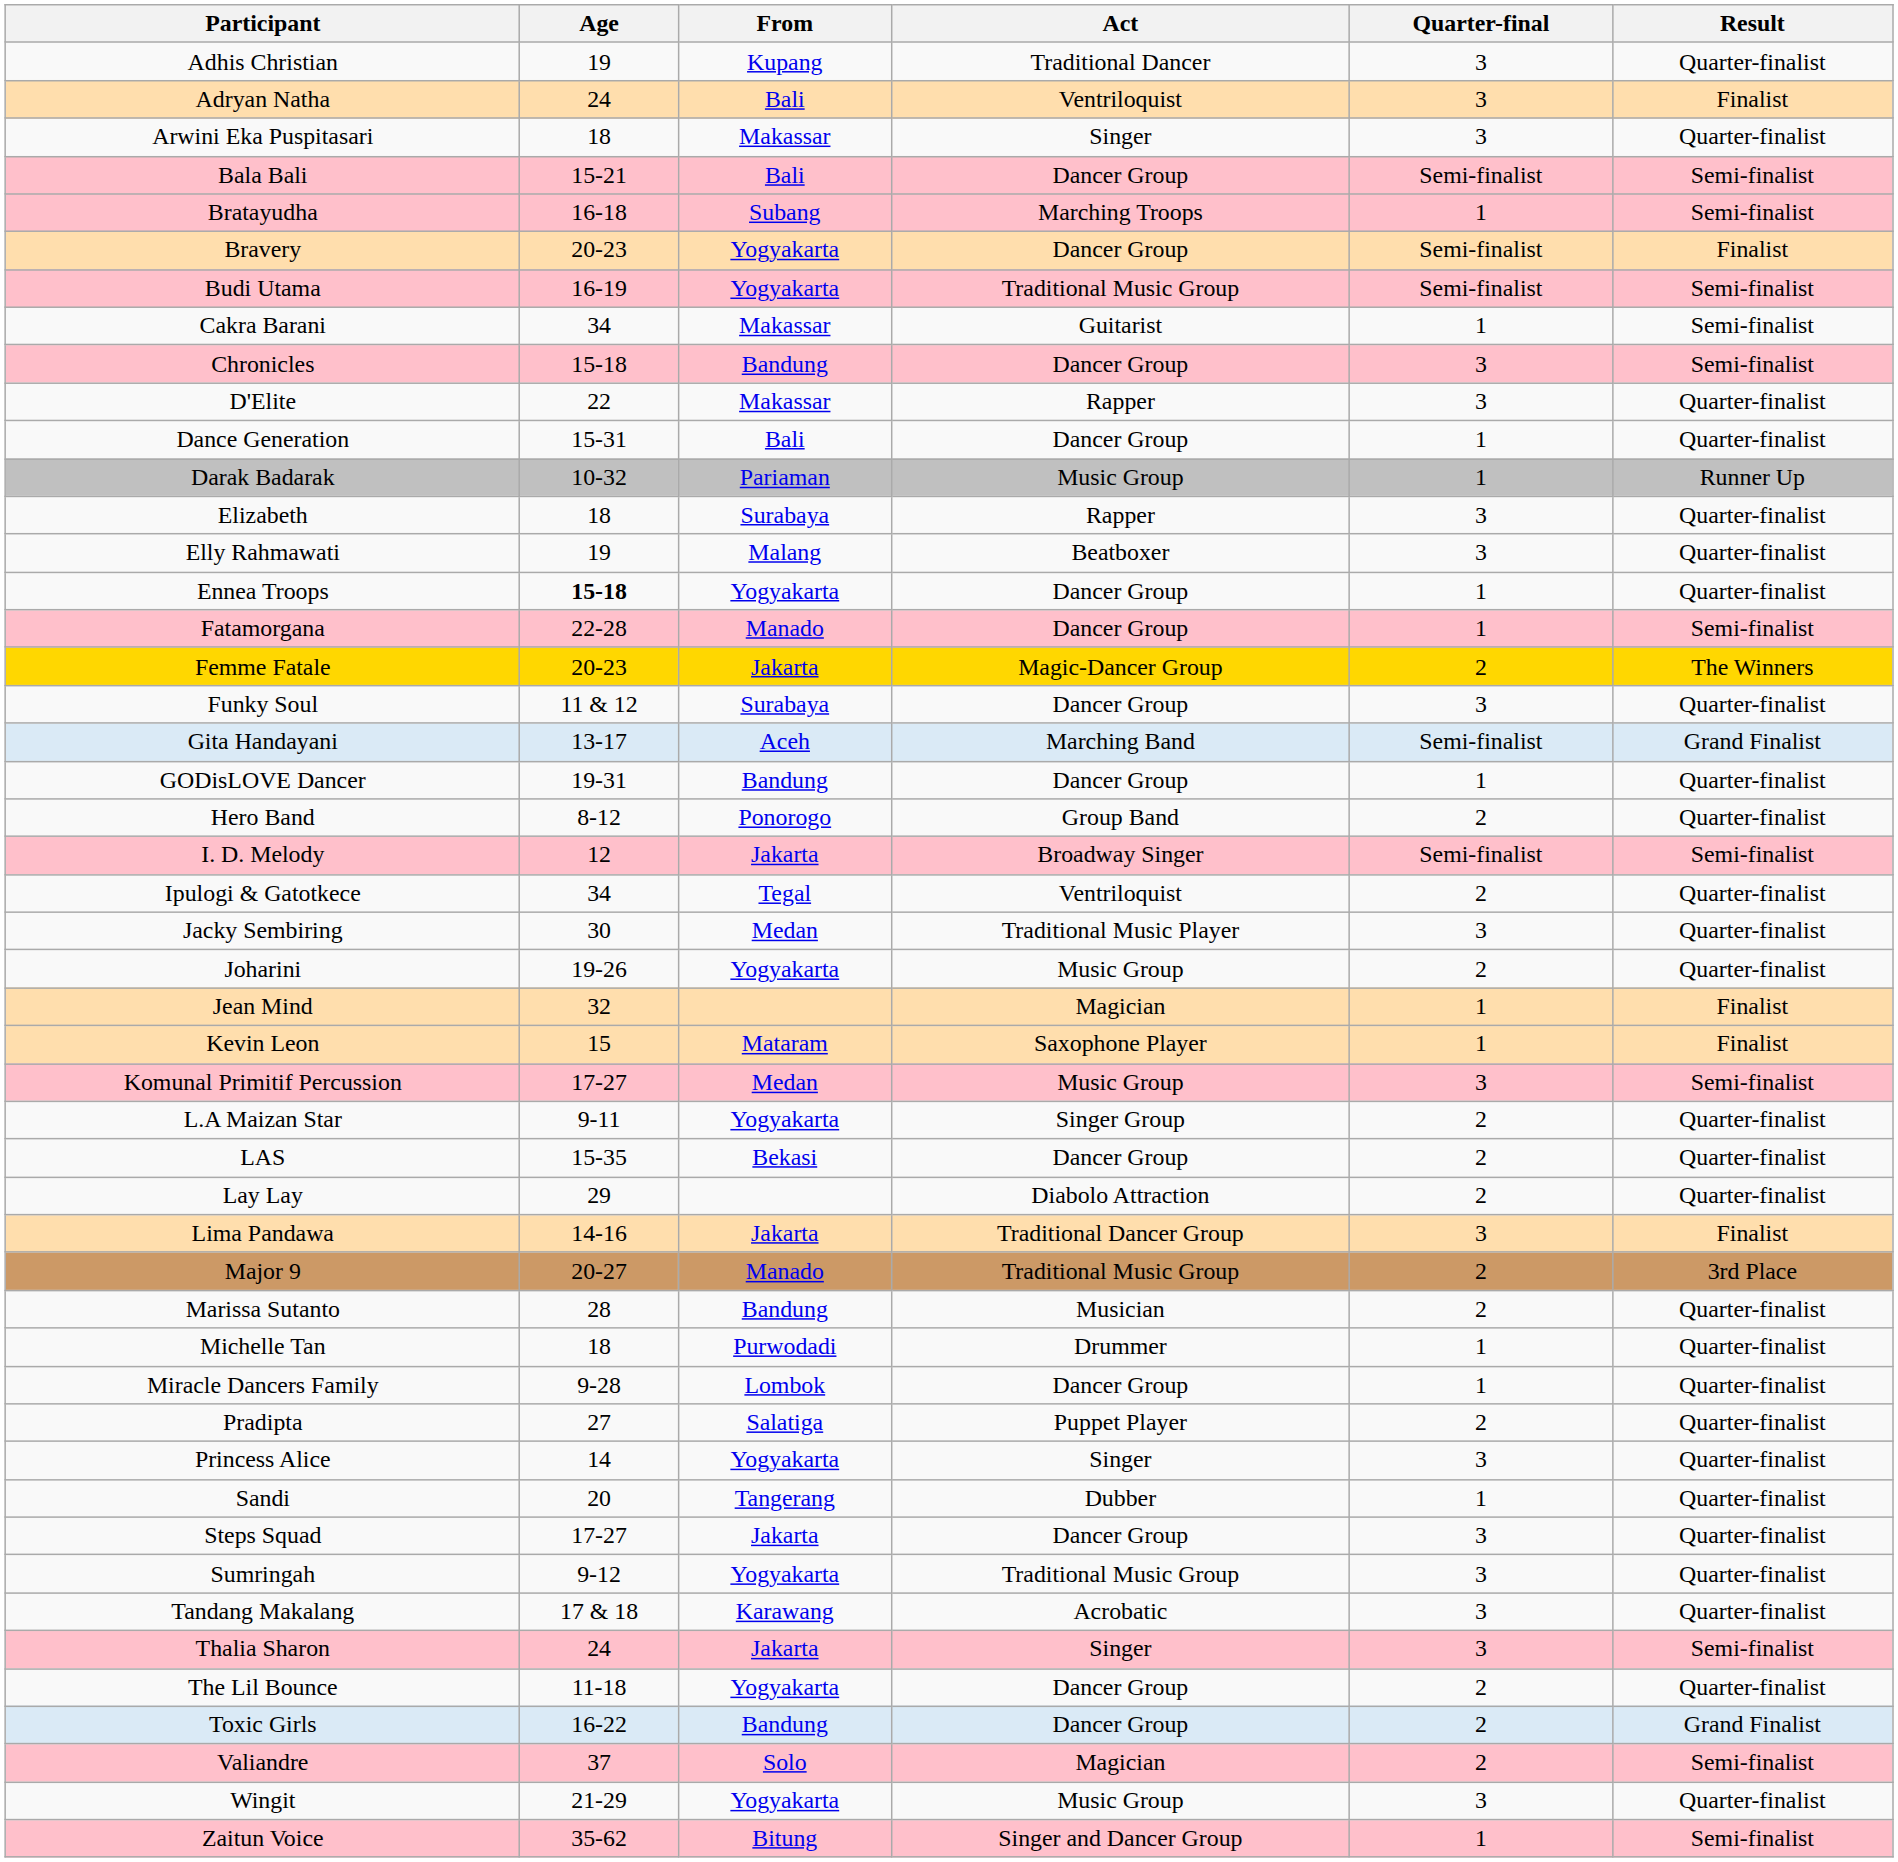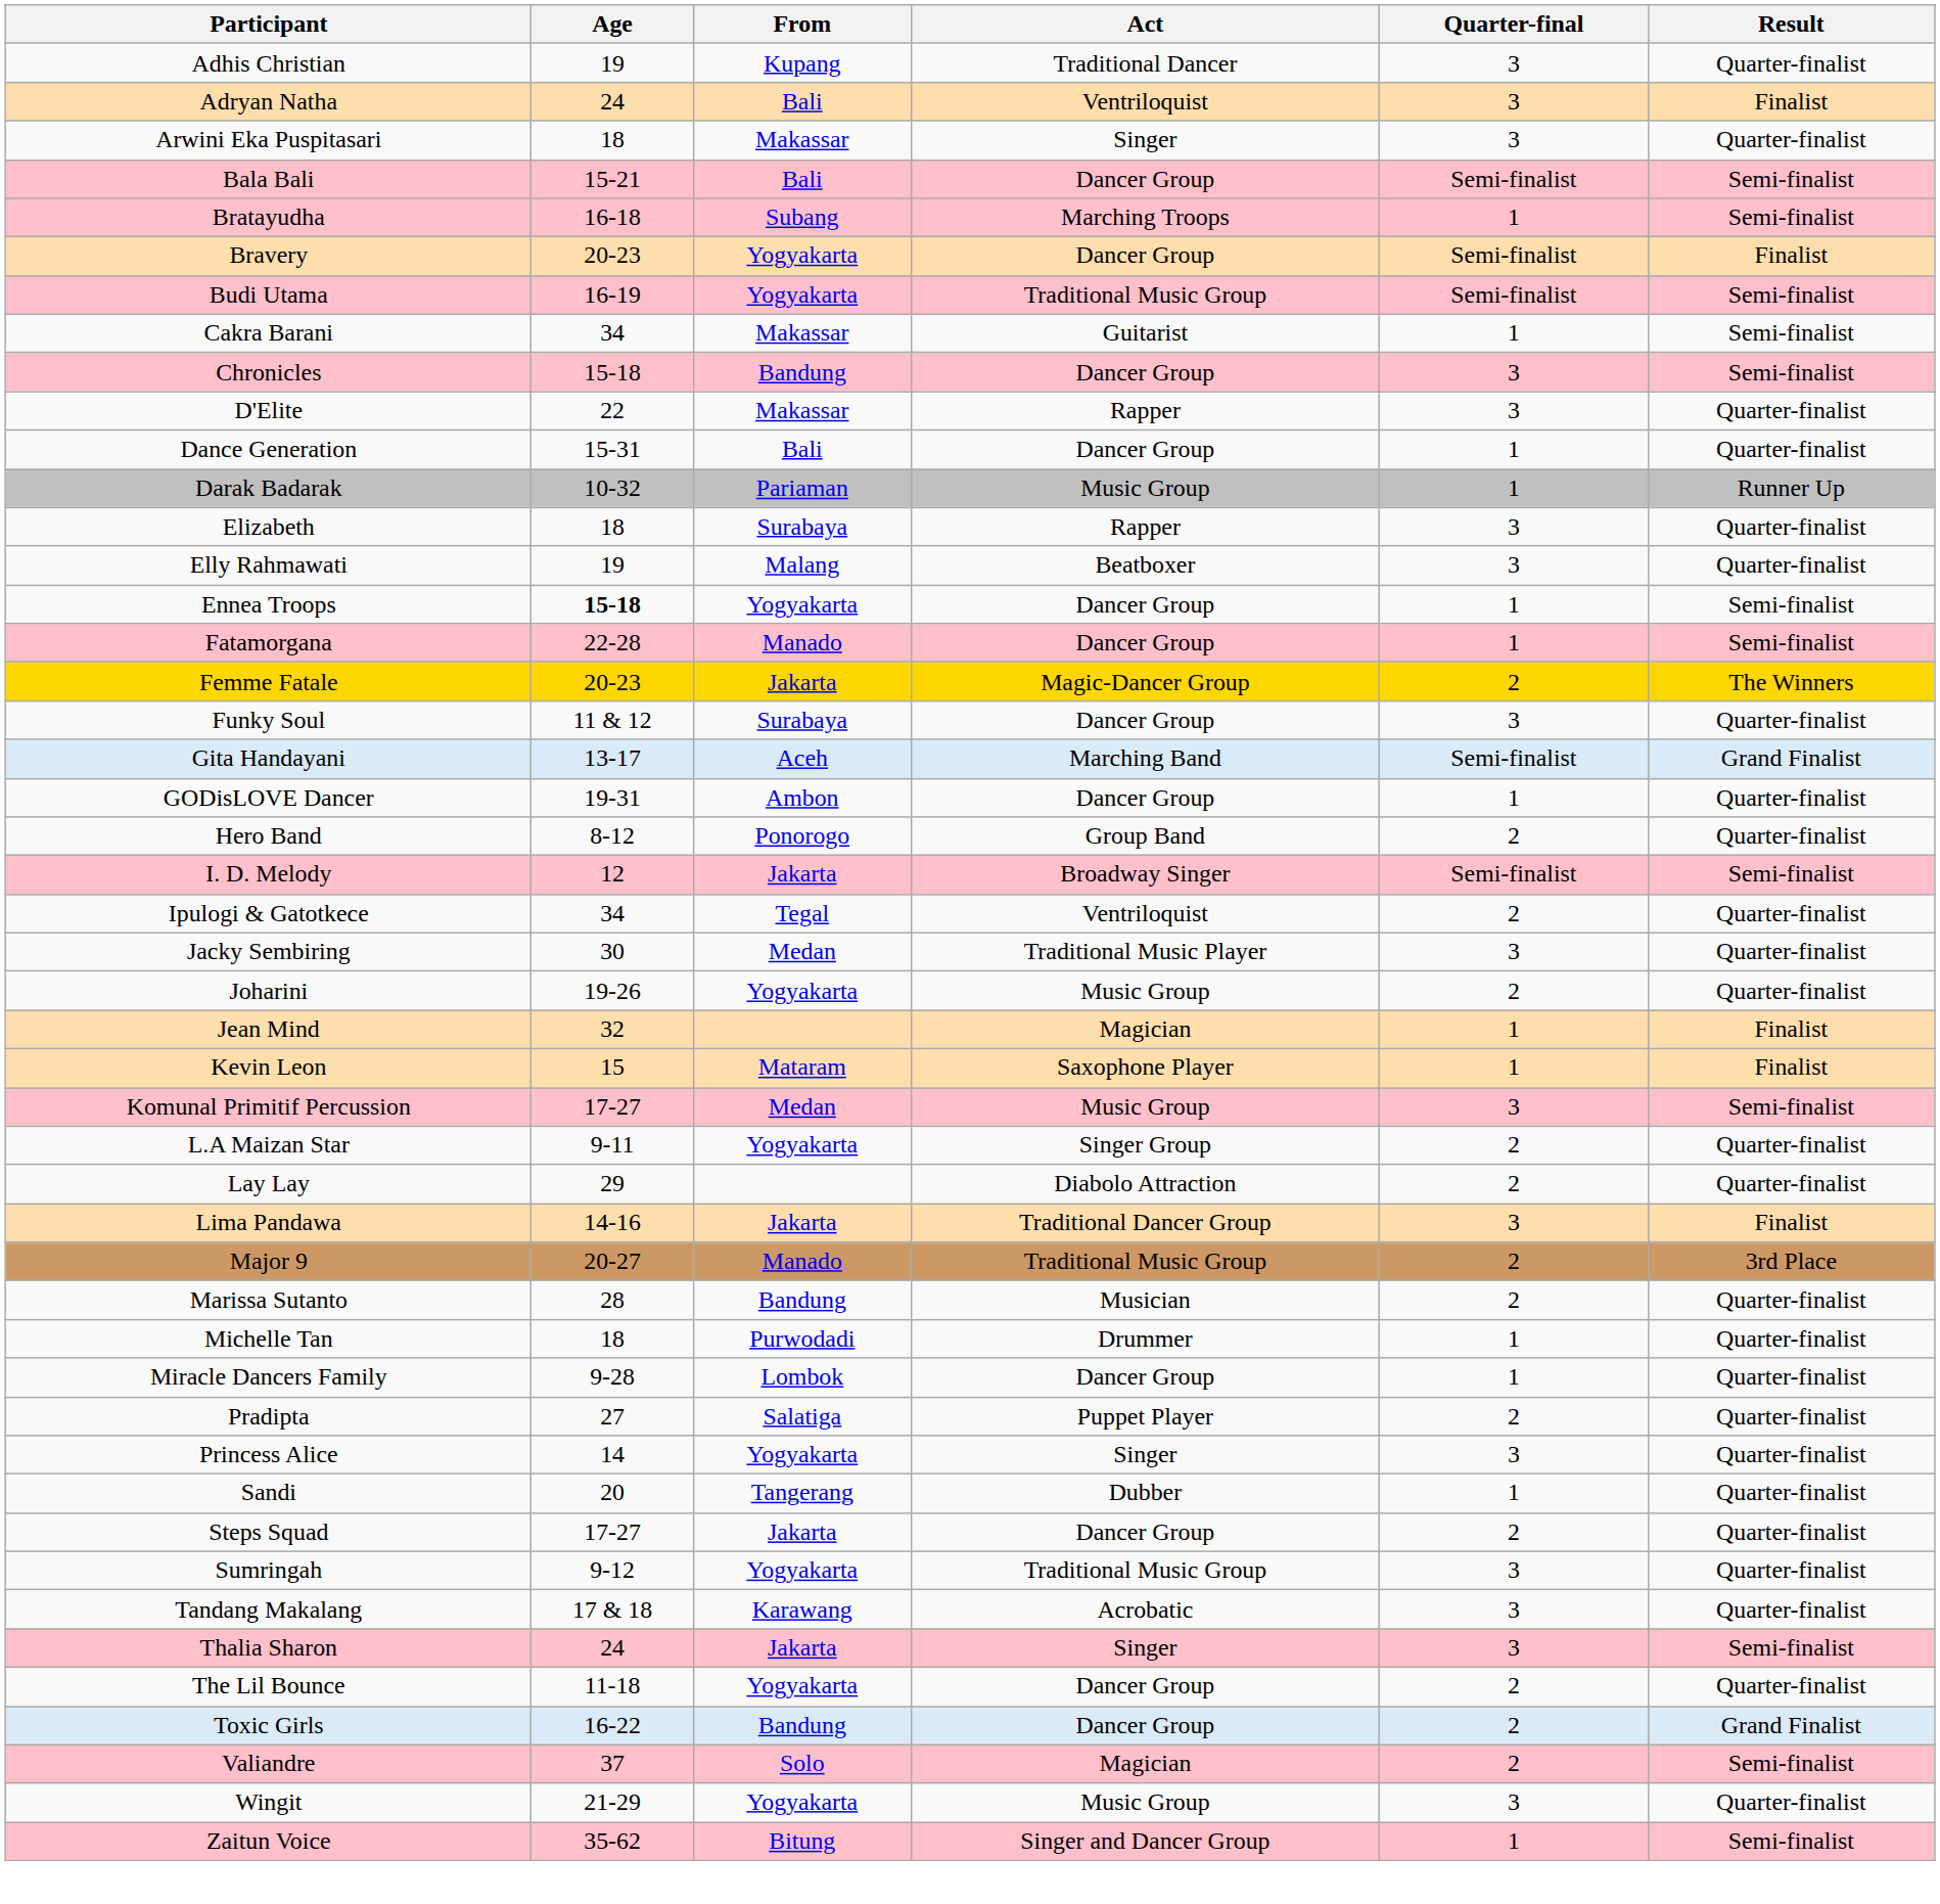Ennea Troops | Result: Quarter-finalist -> Semi-finalist
GODisLOVE Dancer | From: Bandung -> Ambon
- row: LAS | 15-35 | Bekasi | Dancer Group | 2 | Quarter-finalist
Steps Squad | Quarter-final: 3 -> 2
